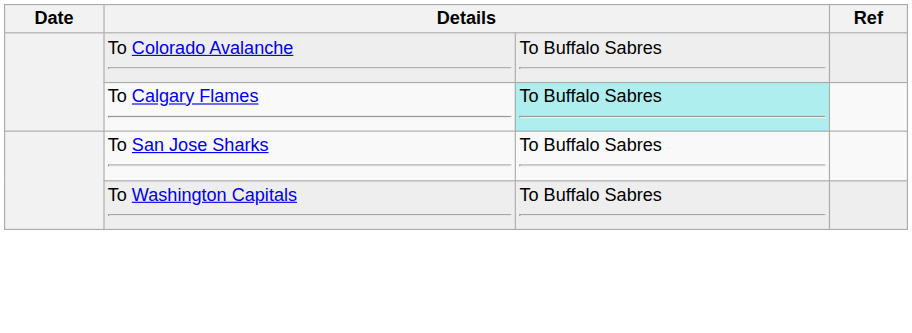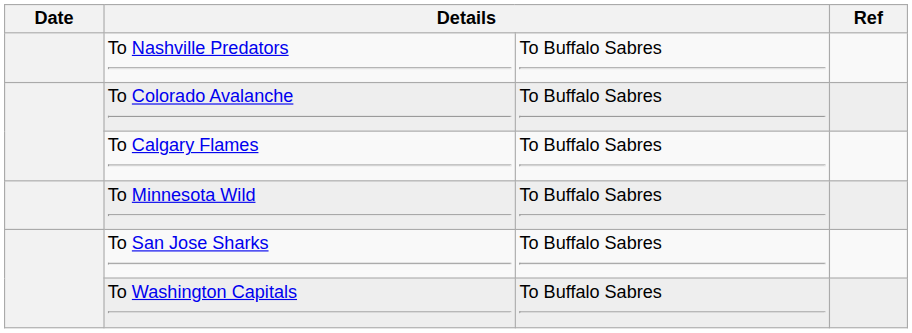+ row: To Nashville Predators | To Buffalo Sabres
To Calgary Flames | column 3: paleturquoise background -> no background
+ row: To Minnesota Wild | To Buffalo Sabres
